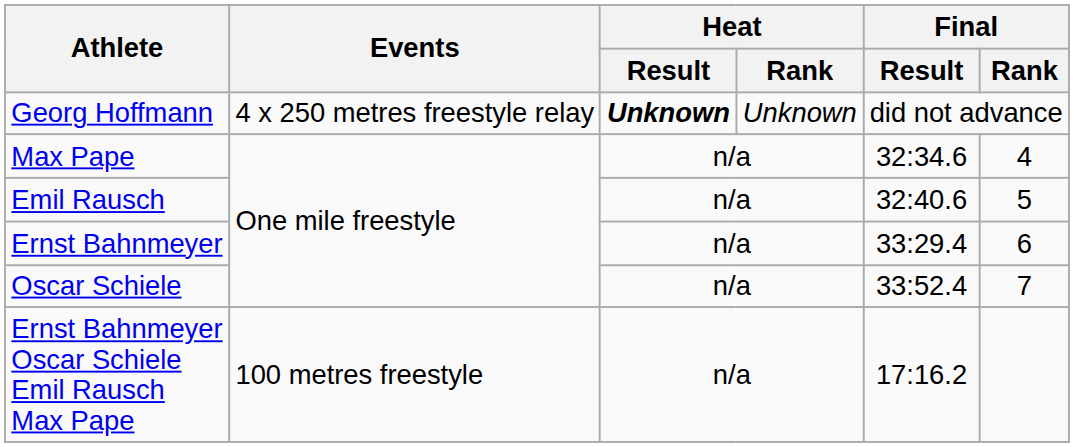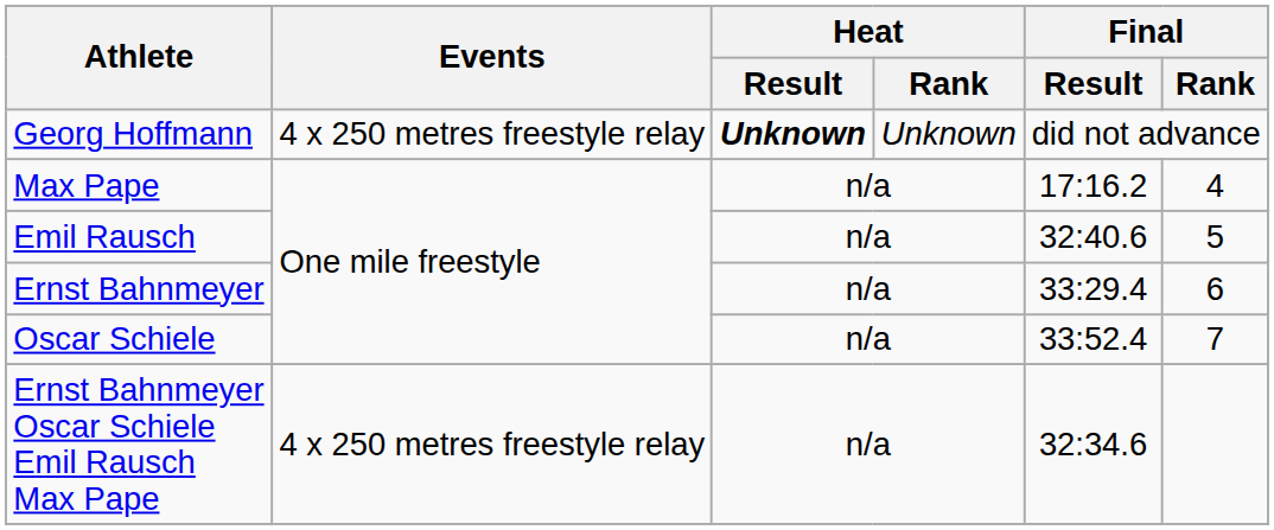Max Pape | Final / Result: 32:34.6 -> 17:16.2
Ernst Bahnmeyer Oscar Schiele Emil Rausch Max Pape | Events: 100 metres freestyle -> 4 x 250 metres freestyle relay
Ernst Bahnmeyer Oscar Schiele Emil Rausch Max Pape | Final / Result: 17:16.2 -> 32:34.6
